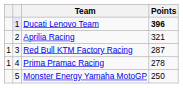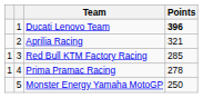Ducati Lenovo Team | column 2: lavender background -> no background
Red Bull KTM Factory Racing | Points: 287 -> 285
